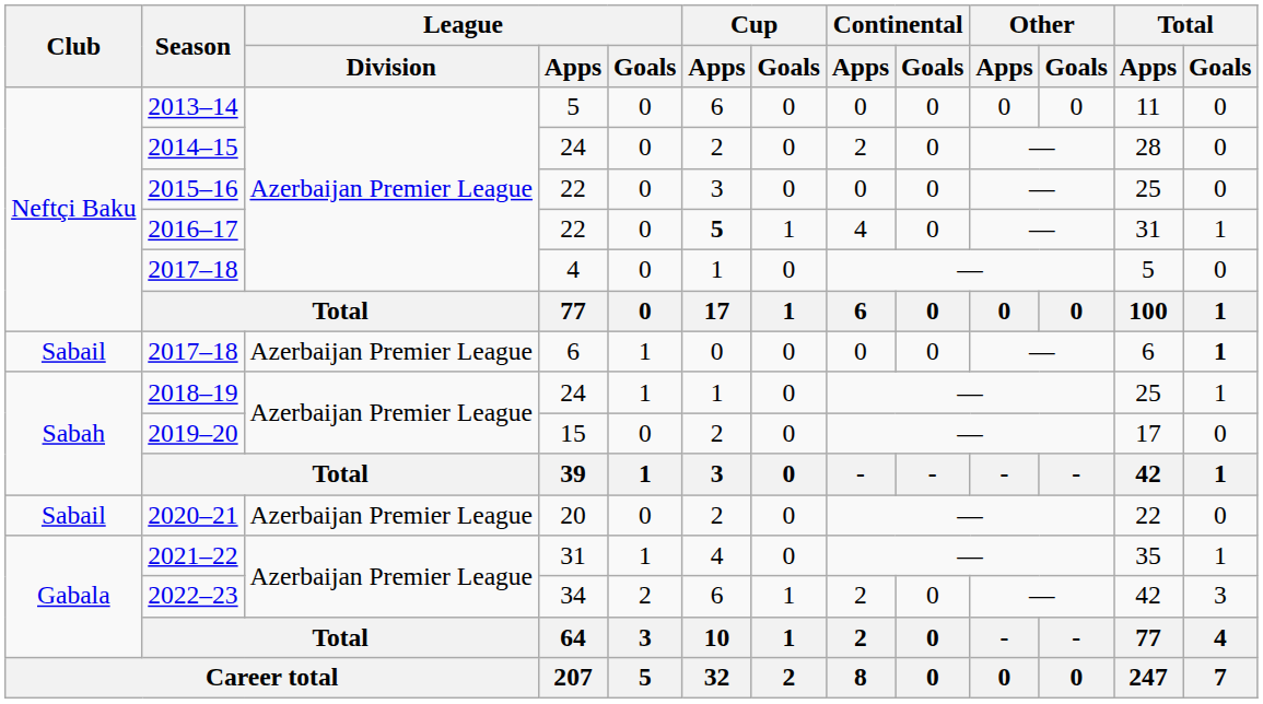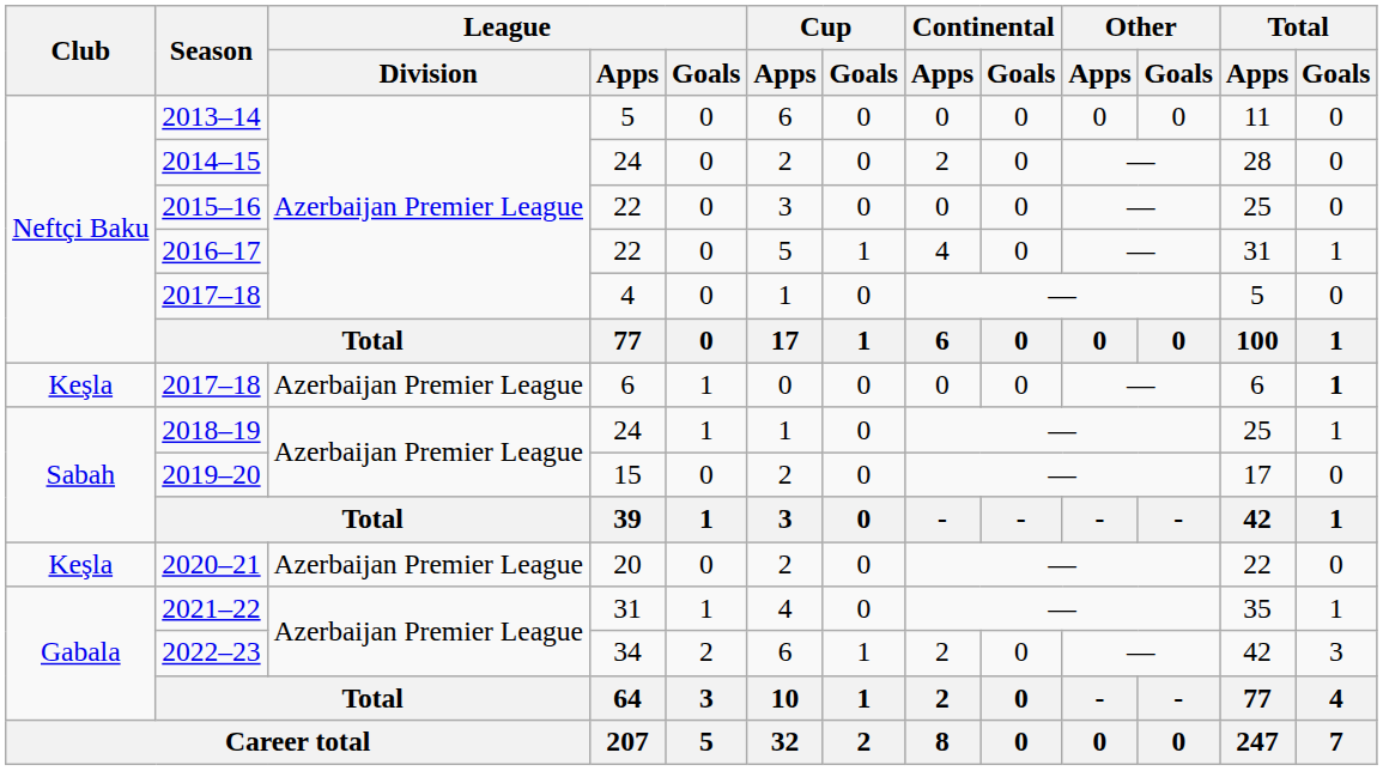2016–17 | Cup / Apps: bold -> normal
2017–18 / 6 | Club: Sabail -> Keşla
2020–21 | Club: Sabail -> Keşla
